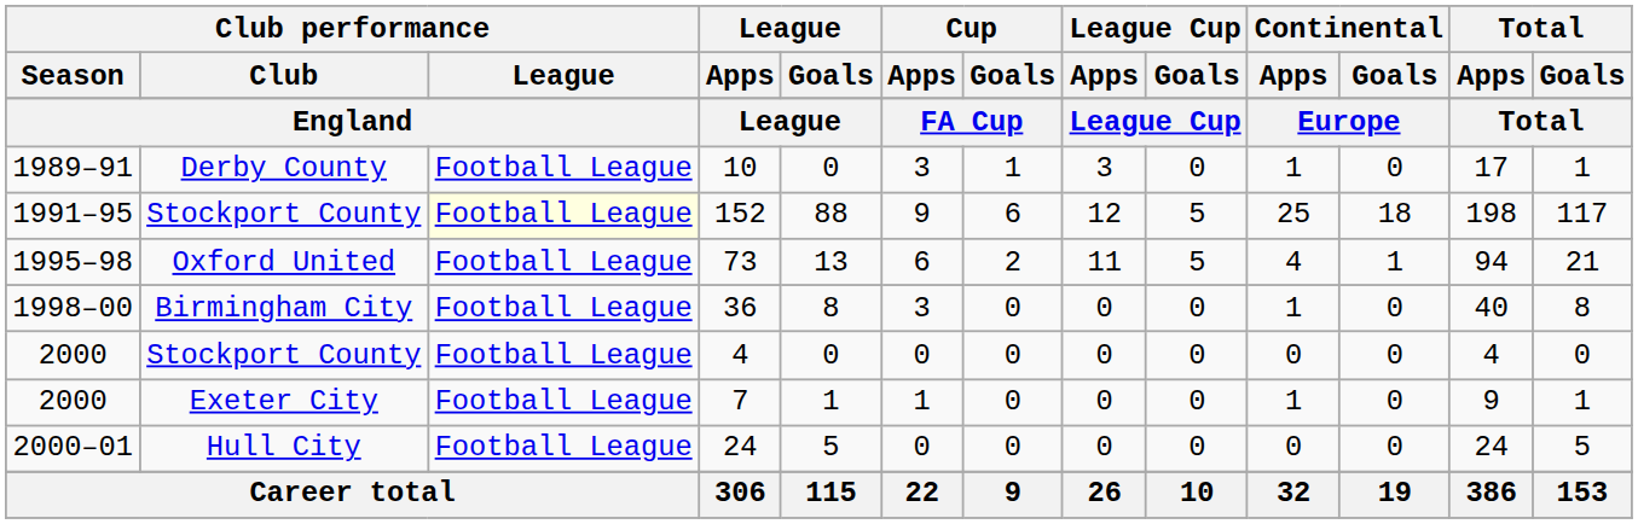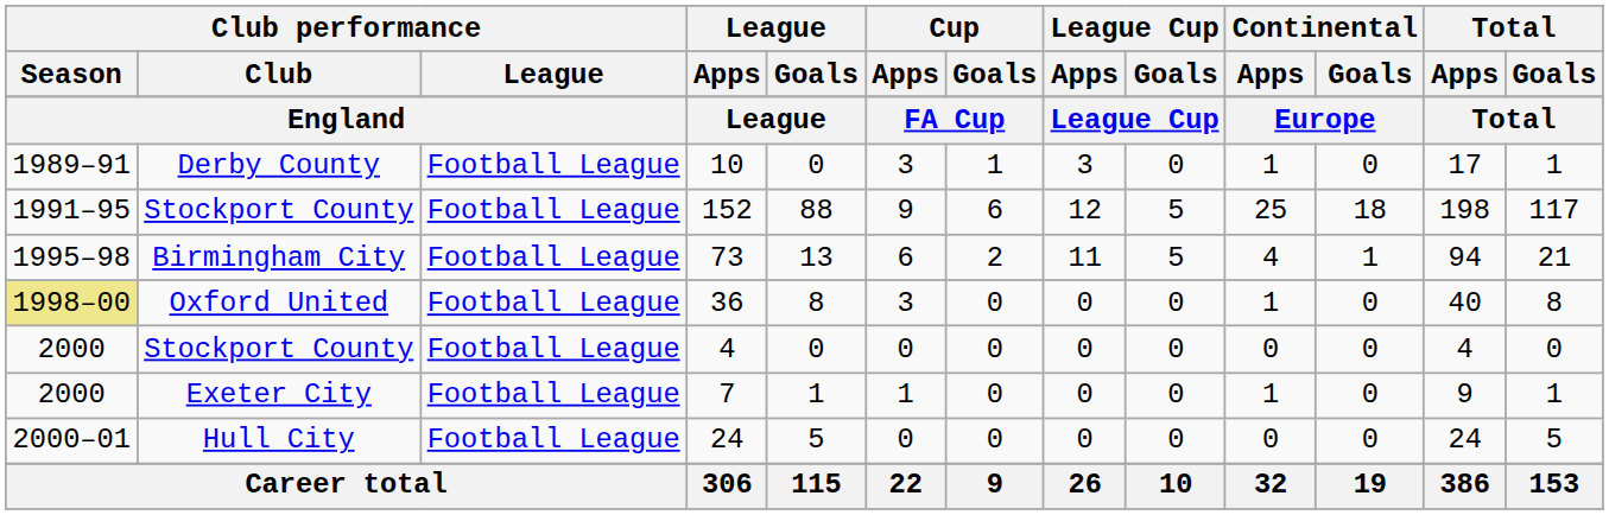152 | Club performance / League: lightyellow background -> no background
73 | Club performance / Club: Oxford United -> Birmingham City
36 | Club performance / Season: no background -> khaki background
36 | Club performance / Club: Birmingham City -> Oxford United
